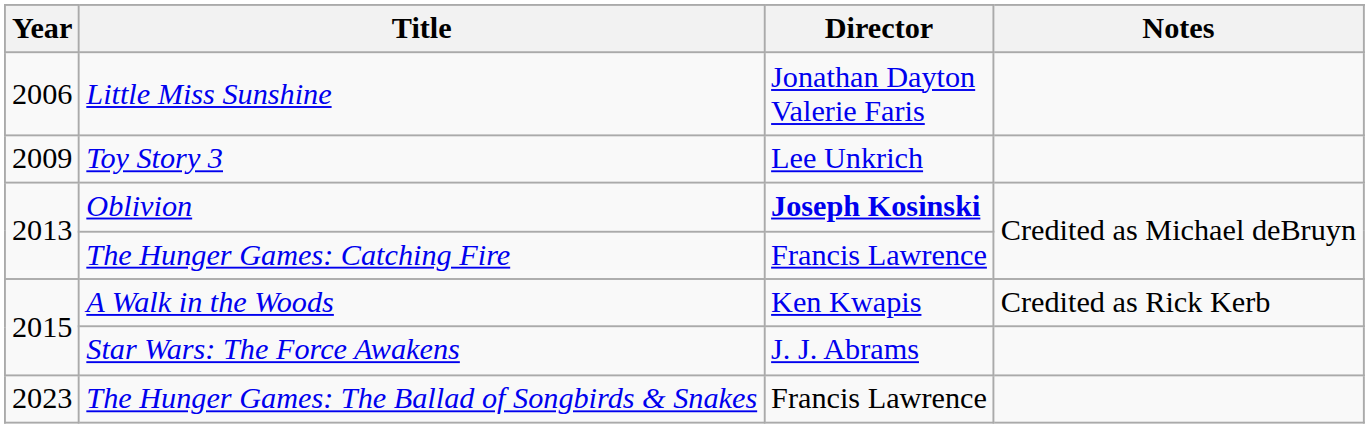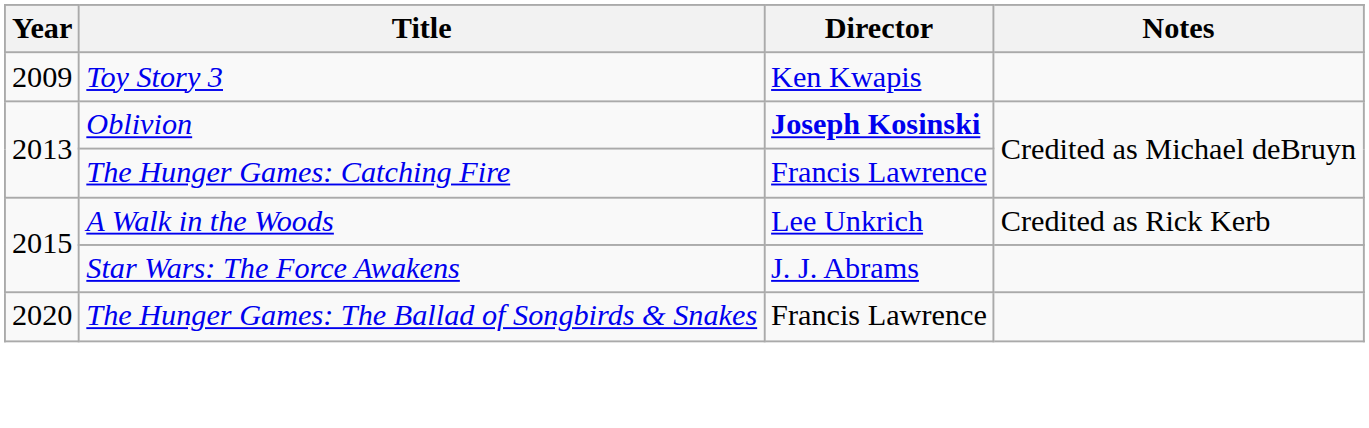- row: 2006 | Little Miss Sunshine | Jonathan Dayton Valerie Faris
Toy Story 3 | Director: Lee Unkrich -> Ken Kwapis
A Walk in the Woods | Director: Ken Kwapis -> Lee Unkrich
The Hunger Games: The Ballad of Songbirds & Snakes | Year: 2023 -> 2020
